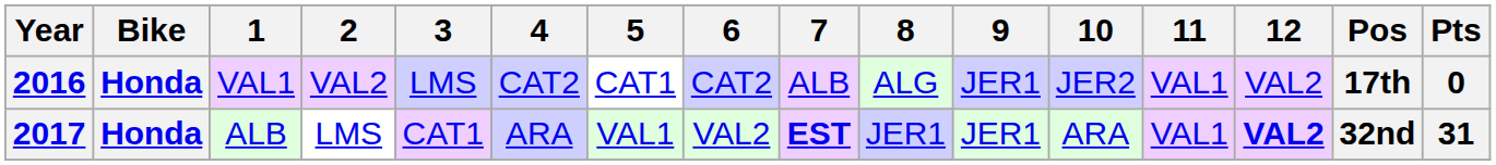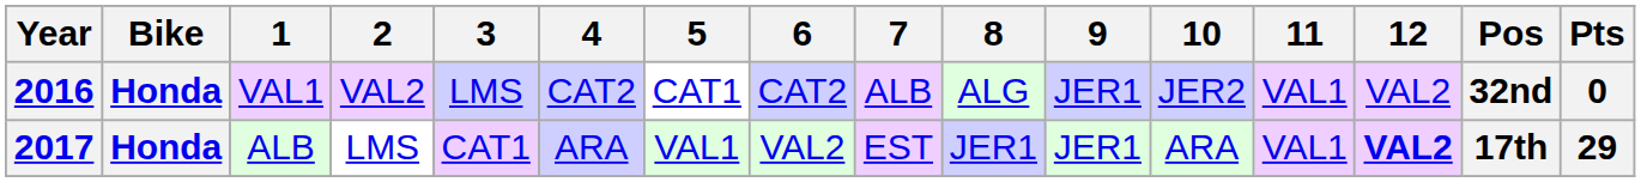2016 | Pos: 17th -> 32nd
2017 | 7: bold -> normal
2017 | Pos: 32nd -> 17th
2017 | Pts: 31 -> 29
